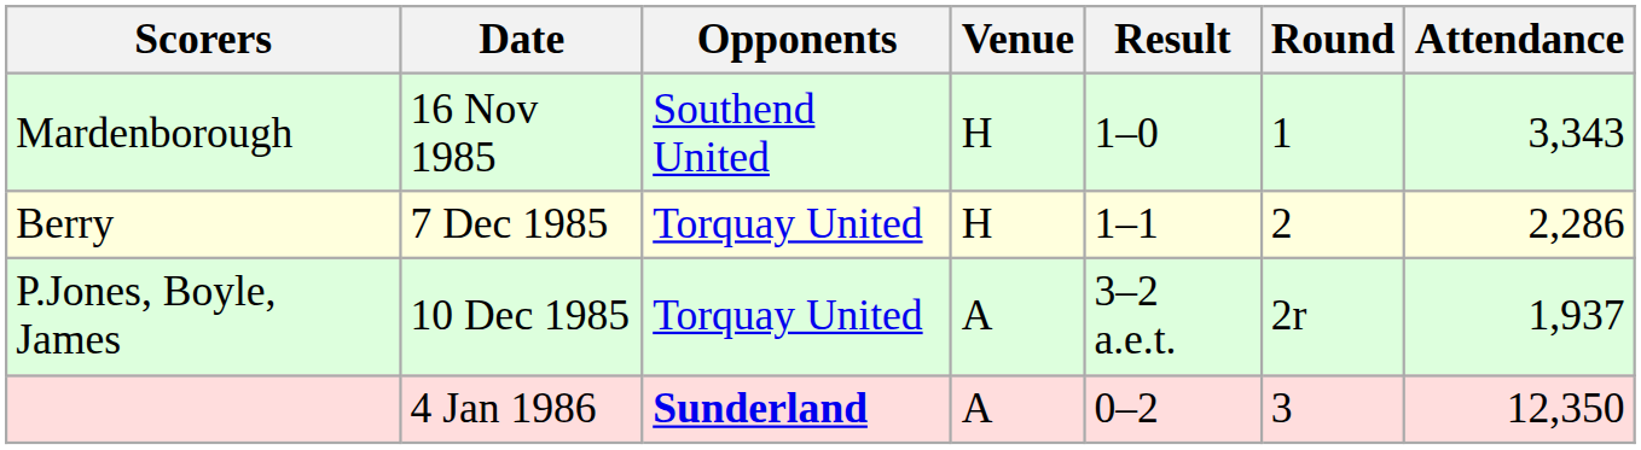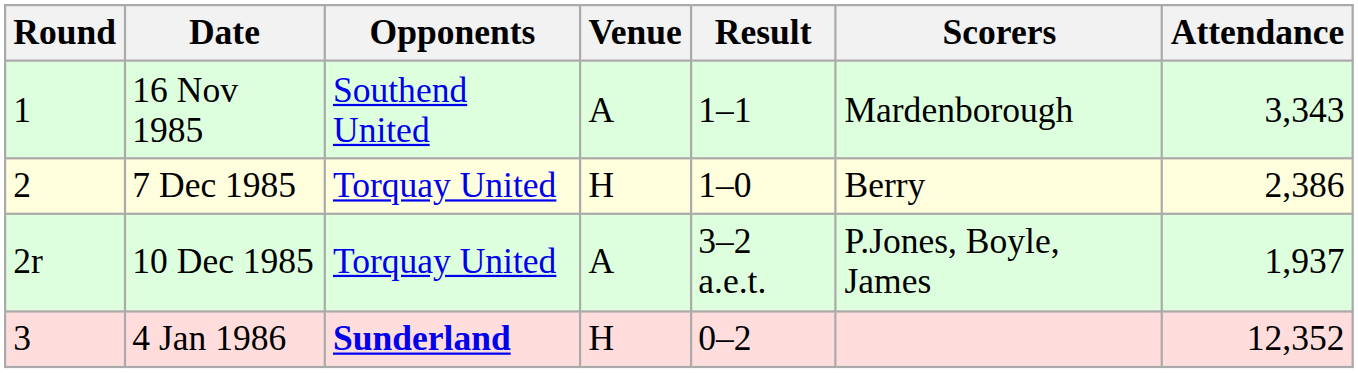columns swapped: Round <-> Scorers
16 Nov 1985 | Venue: H -> A
16 Nov 1985 | Result: 1–0 -> 1–1
7 Dec 1985 | Result: 1–1 -> 1–0
7 Dec 1985 | Attendance: 2,286 -> 2,386
4 Jan 1986 | Venue: A -> H
4 Jan 1986 | Attendance: 12,350 -> 12,352
